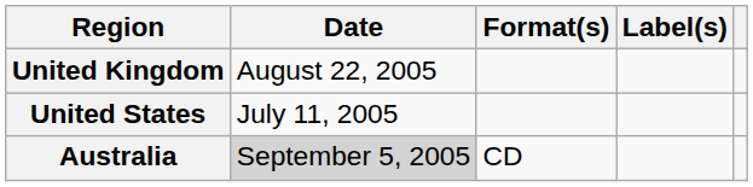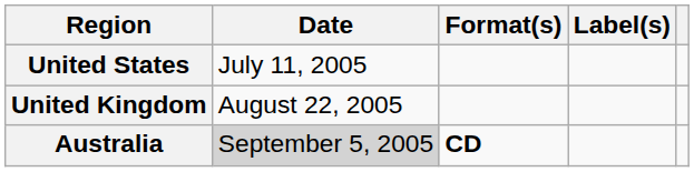rows swapped: United States <-> United Kingdom
Australia | Format(s): normal -> bold
